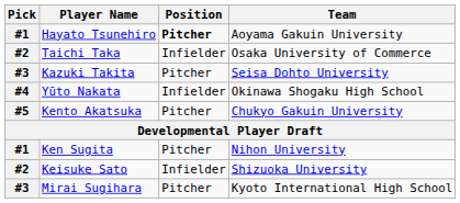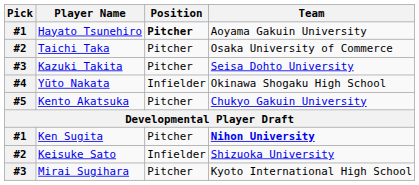Taichi Taka | Position: Infielder -> Pitcher
Ken Sugita | Team: normal -> bold
